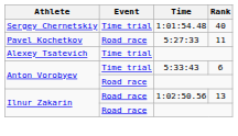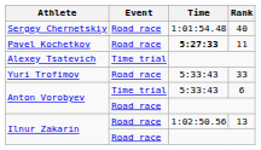Sergey Chernetskiy | Event: Time trial -> Road race
Pavel Kochetkov | Time: normal -> bold
+ row: Yuri Trofimov | Road race | 5:33:43 | 33
